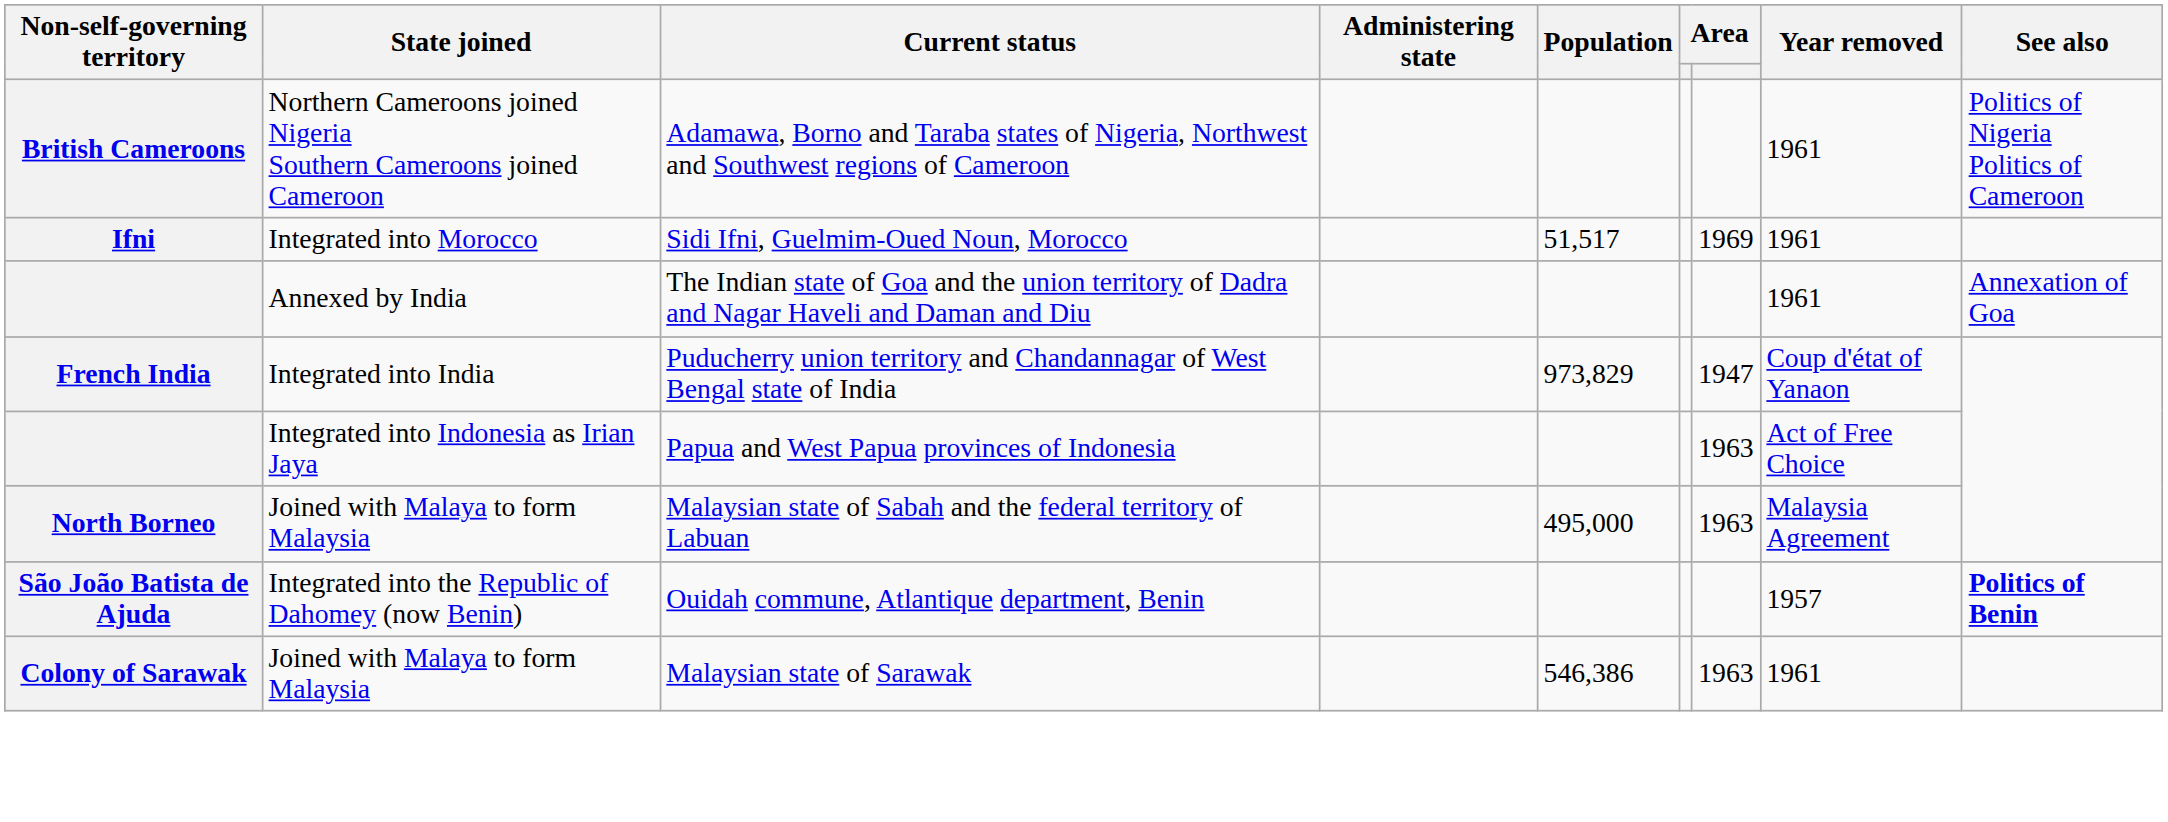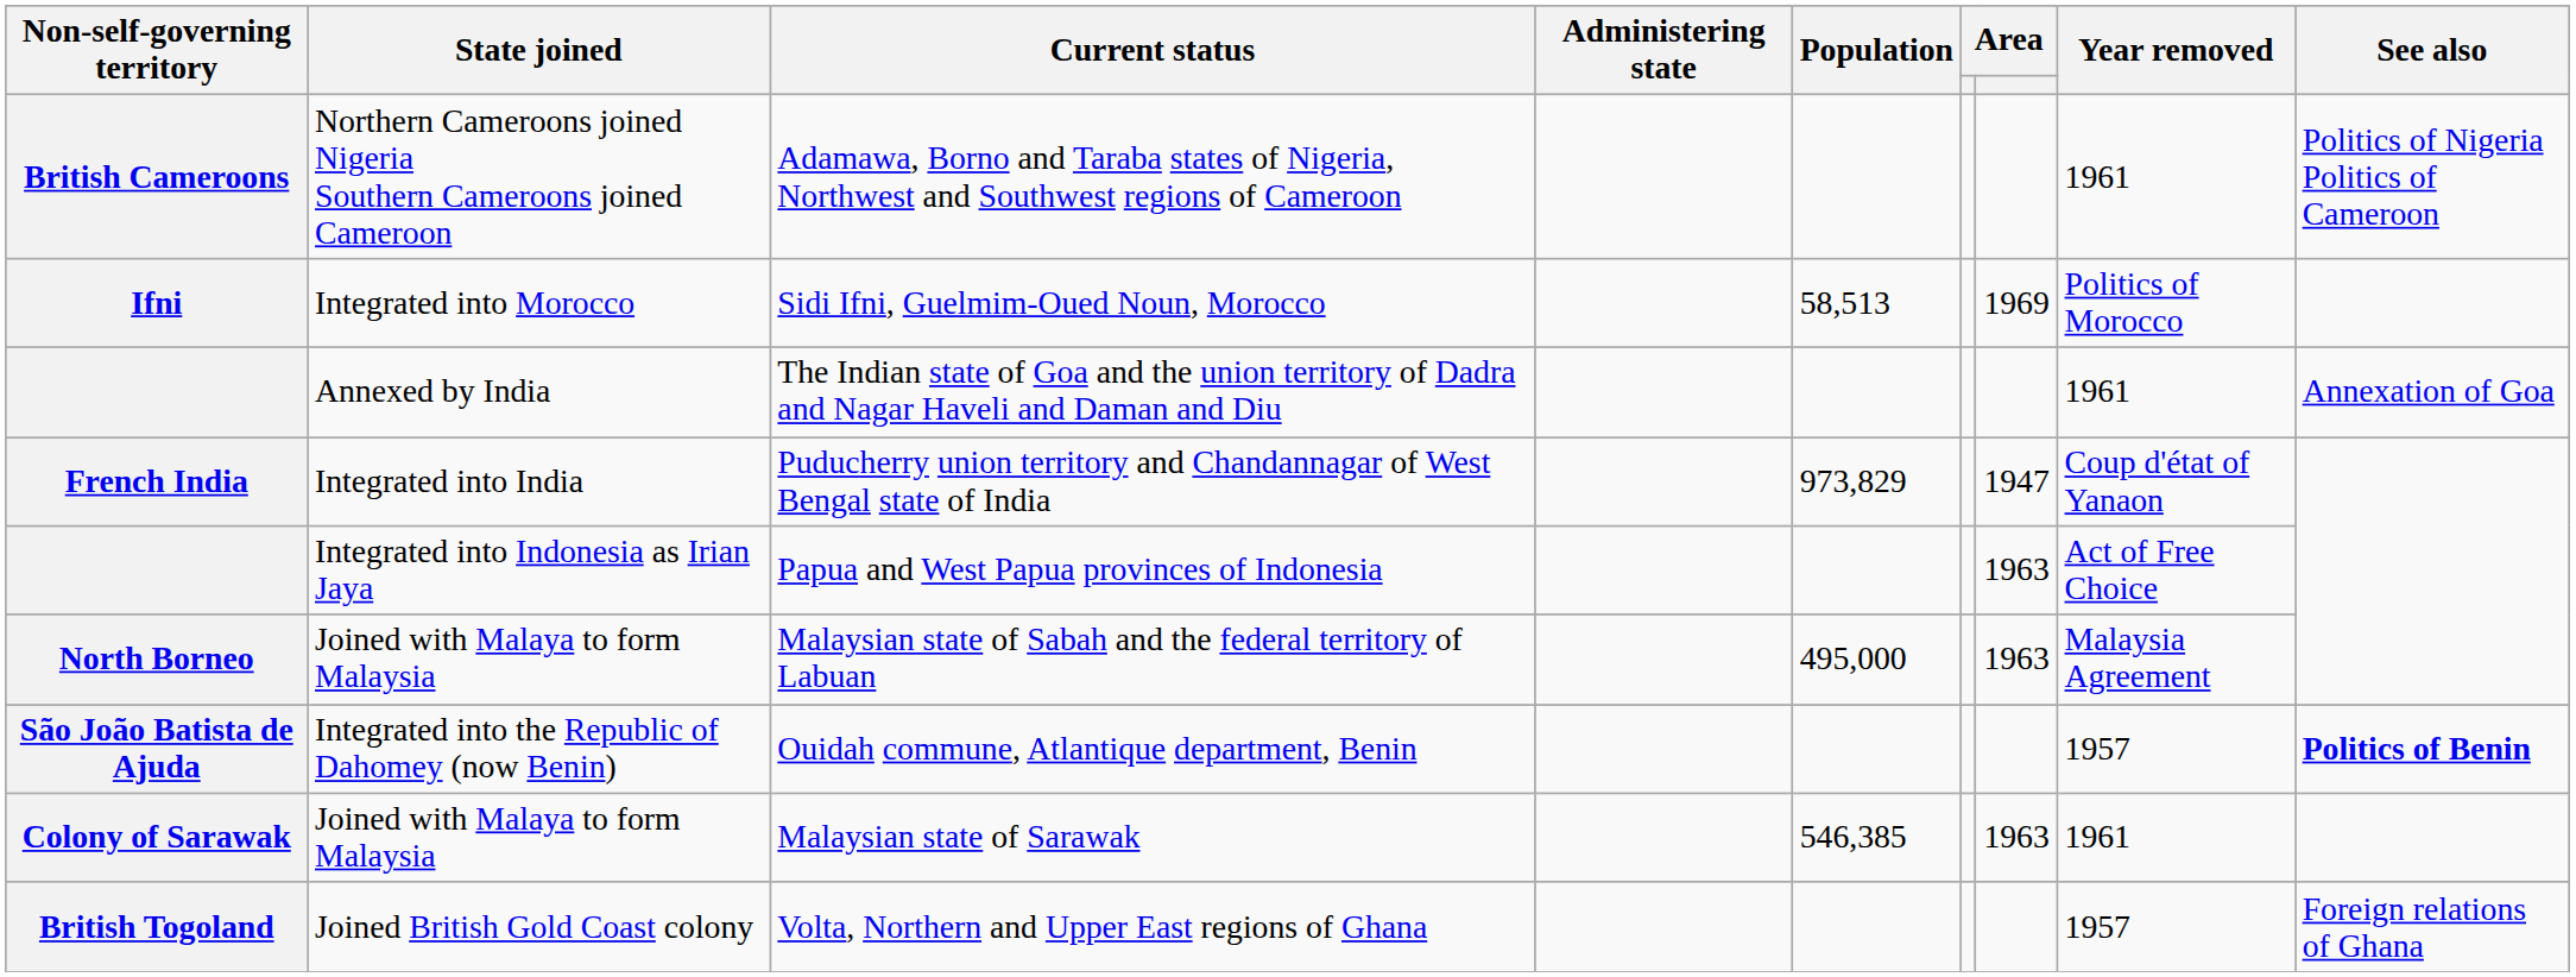Sidi Ifni, Guelmim-Oued Noun, Morocco | Population: 51,517 -> 58,513
Sidi Ifni, Guelmim-Oued Noun, Morocco | Year removed: 1961 -> Politics of Morocco
Malaysian state of Sarawak | Population: 546,386 -> 546,385
+ row: British Togoland | Joined British Gold Coast colony | Volta, Northern and Upper East regions of Ghana | 1957 | Foreign relations of Ghana
